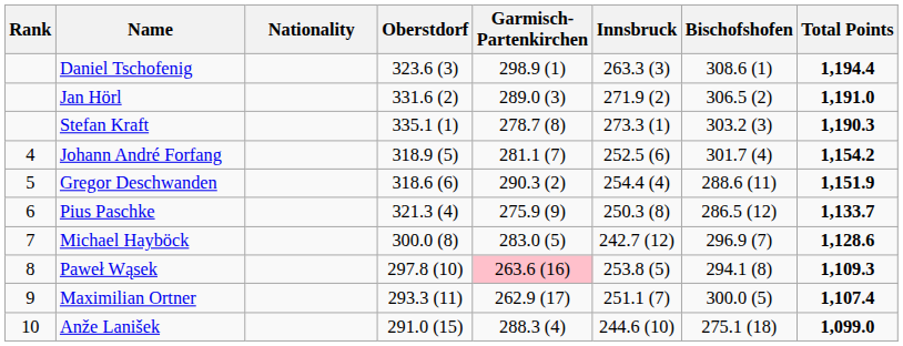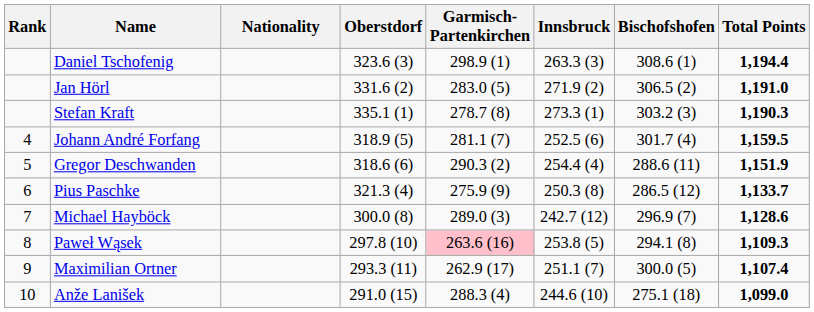Jan Hörl | Garmisch- Partenkirchen: 289.0 (3) -> 283.0 (5)
Johann André Forfang | Total Points: 1,154.2 -> 1,159.5
Michael Hayböck | Garmisch- Partenkirchen: 283.0 (5) -> 289.0 (3)
